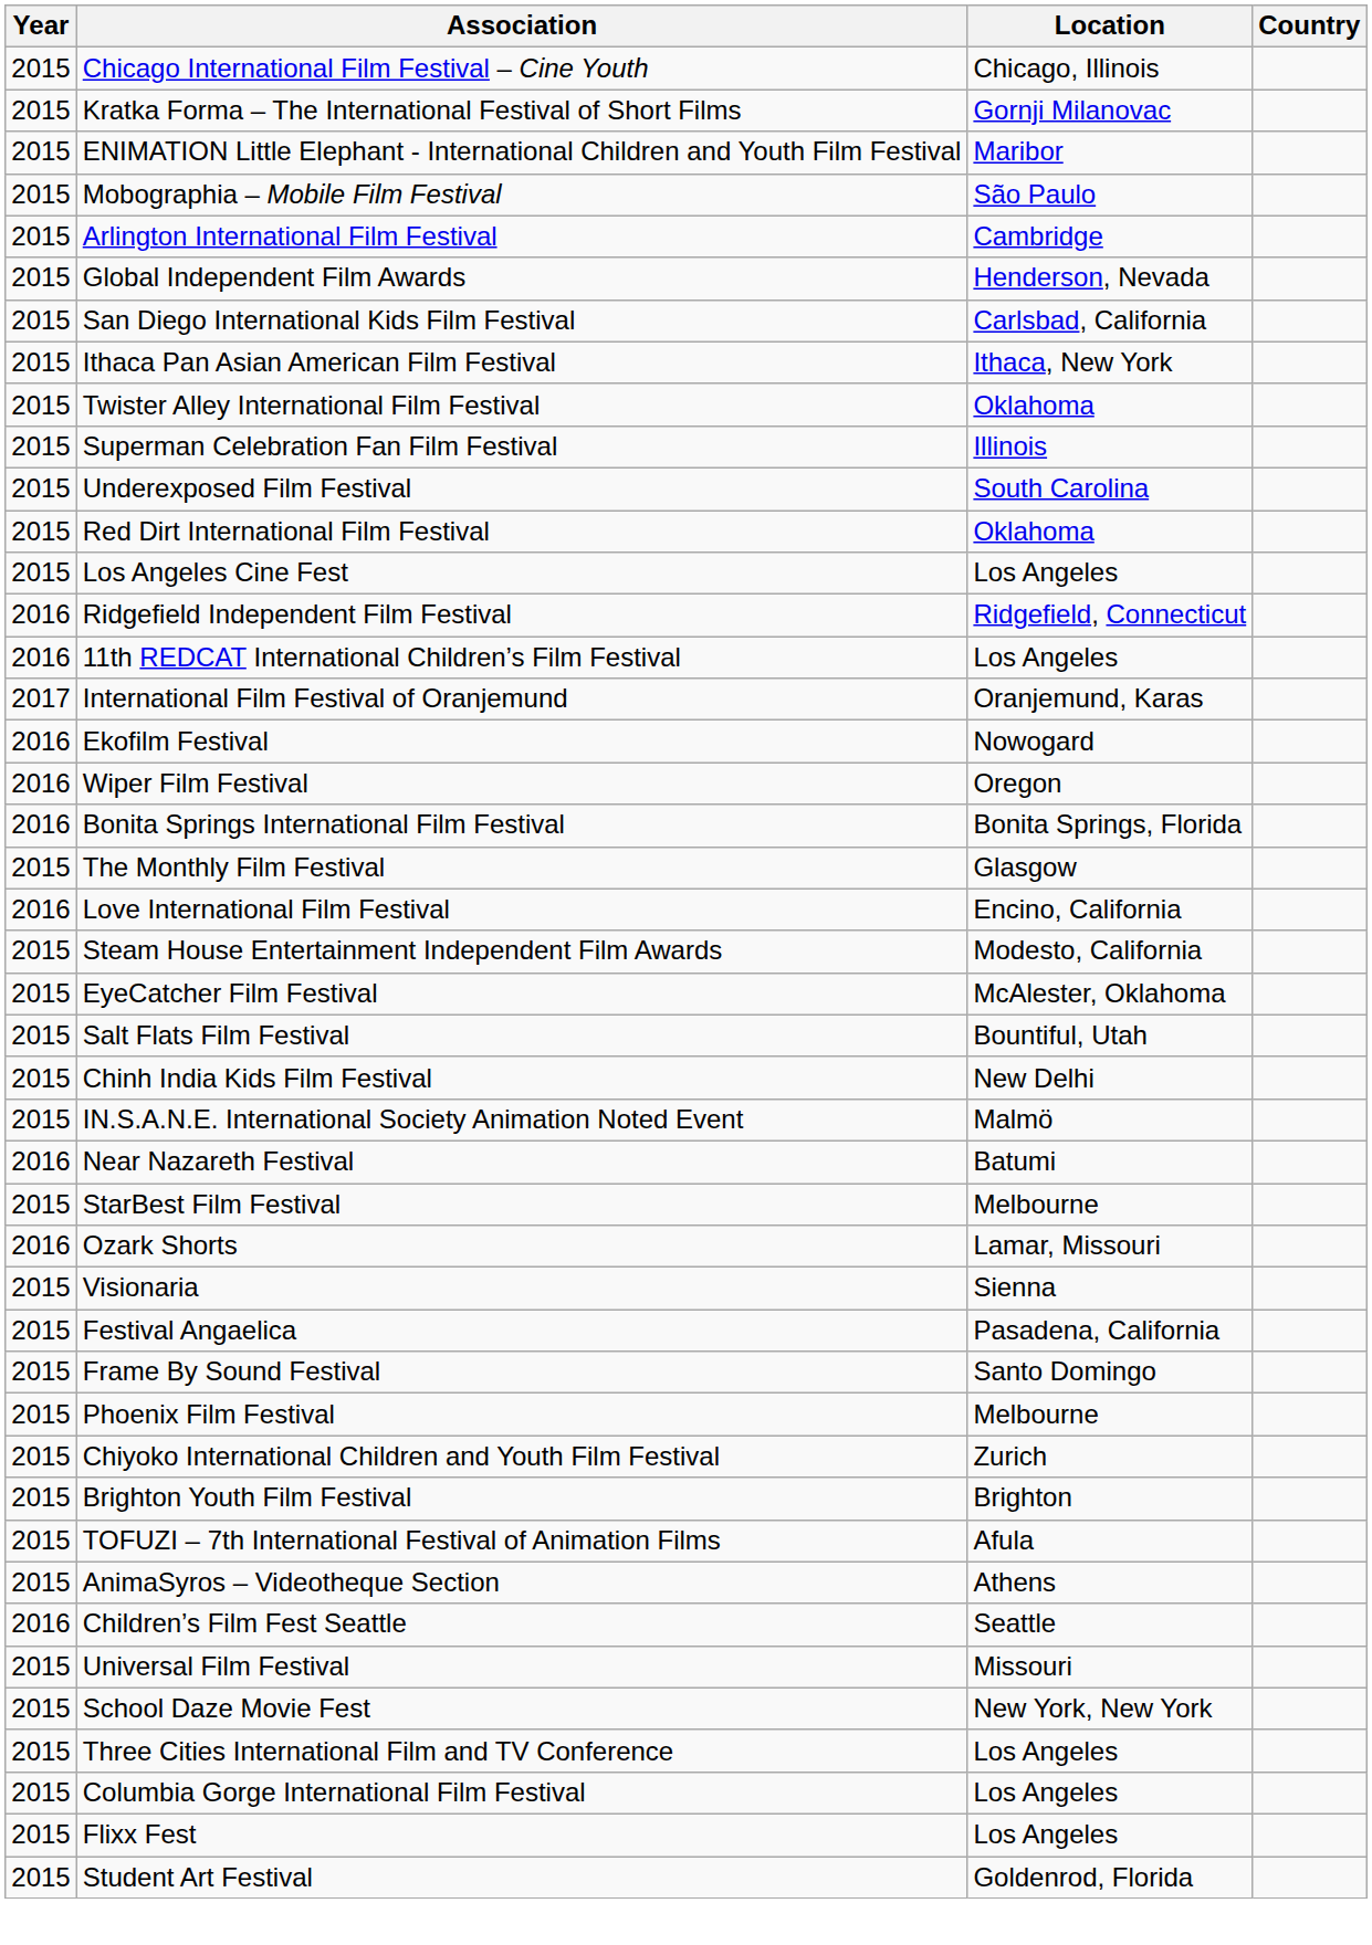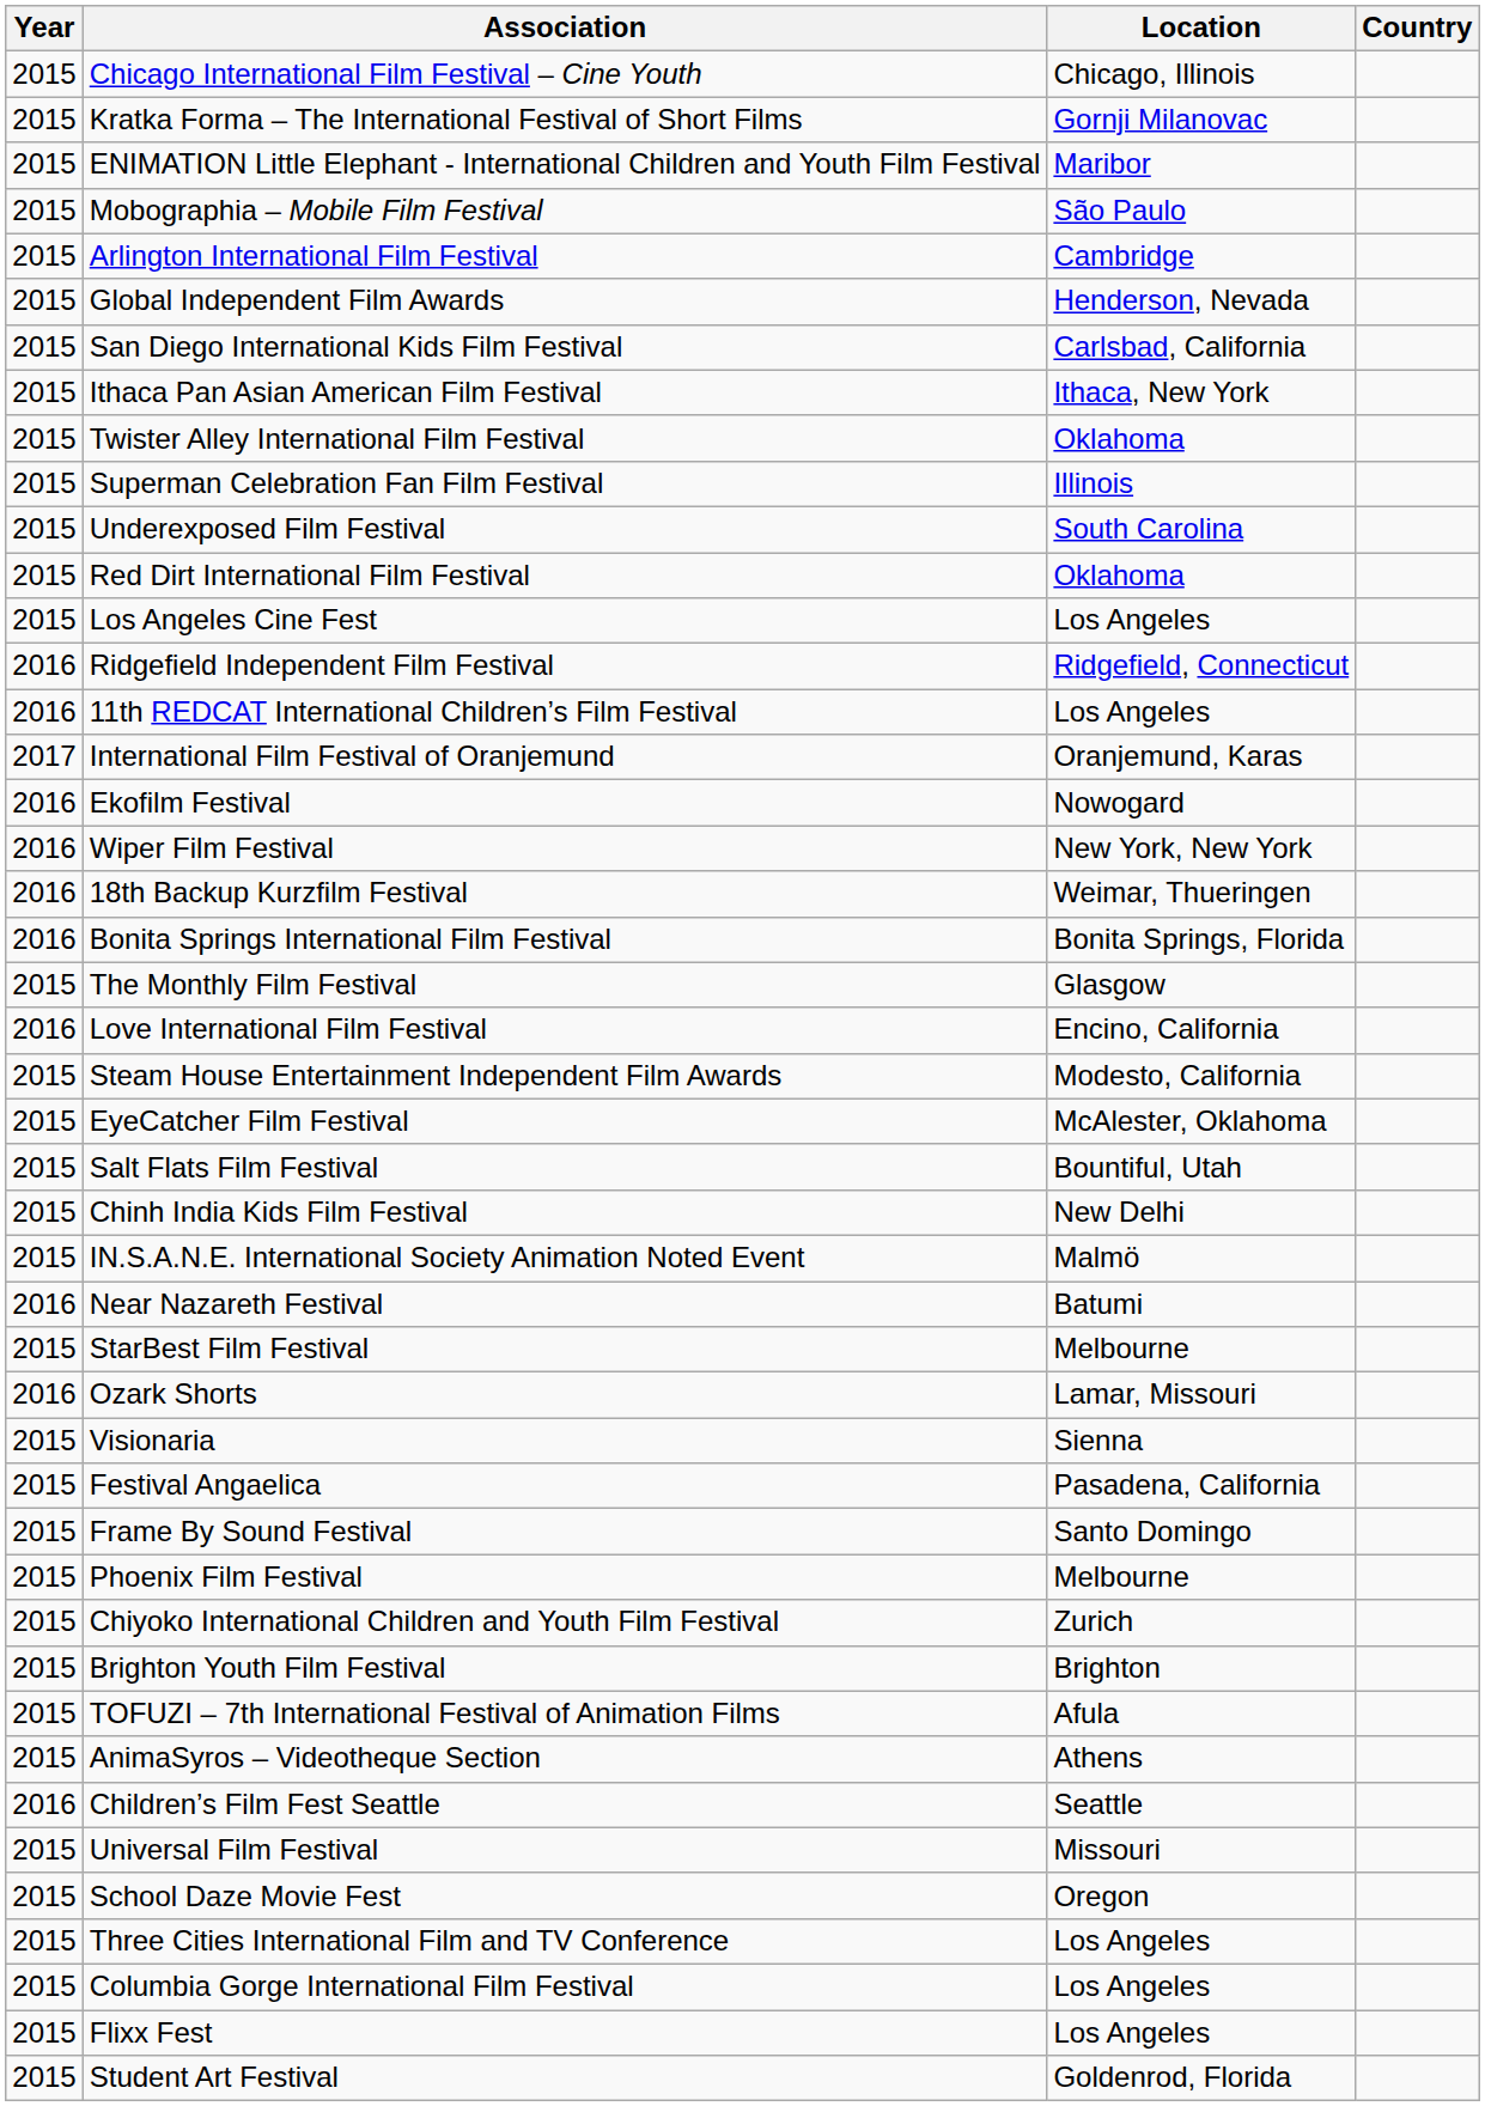Wiper Film Festival | Location: Oregon -> New York, New York
+ row: 2016 | 18th Backup Kurzfilm Festival | Weimar, Thueringen
School Daze Movie Fest | Location: New York, New York -> Oregon
